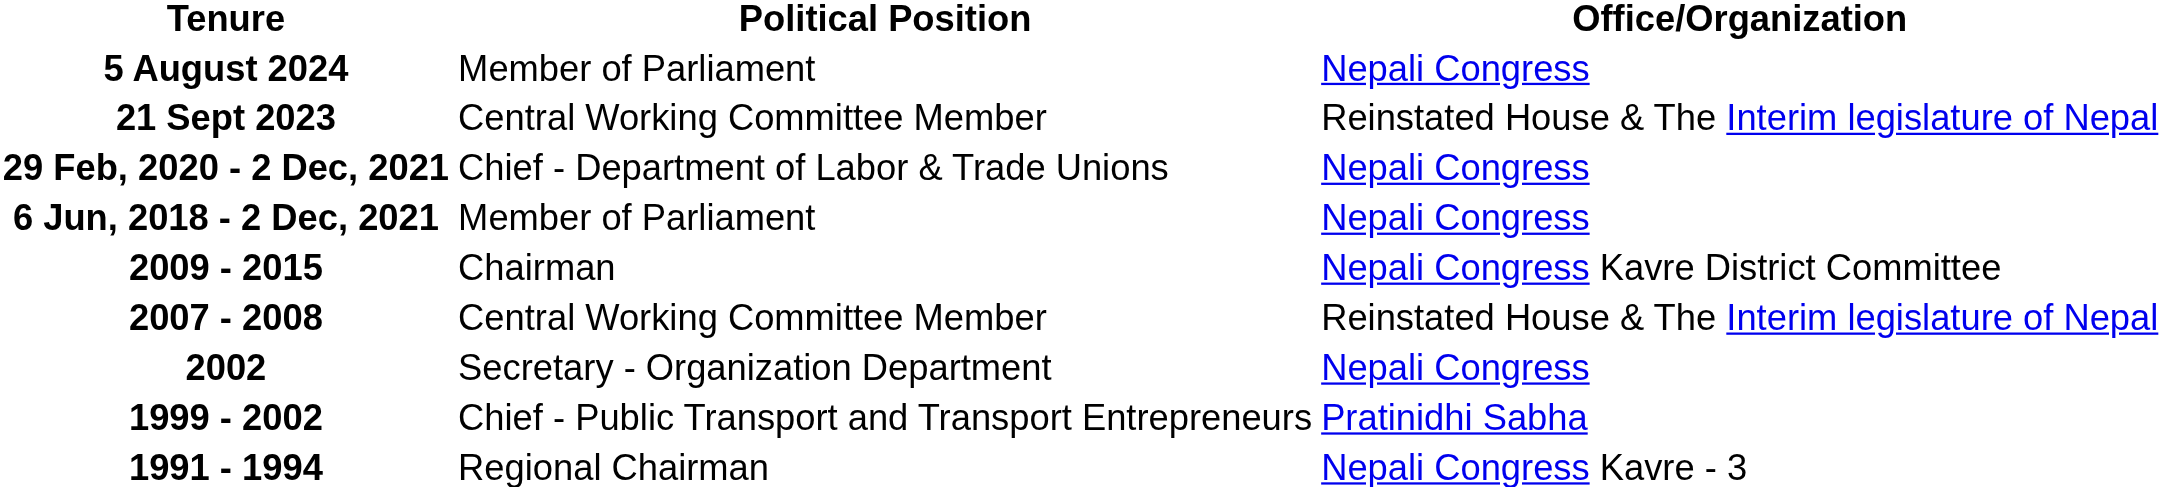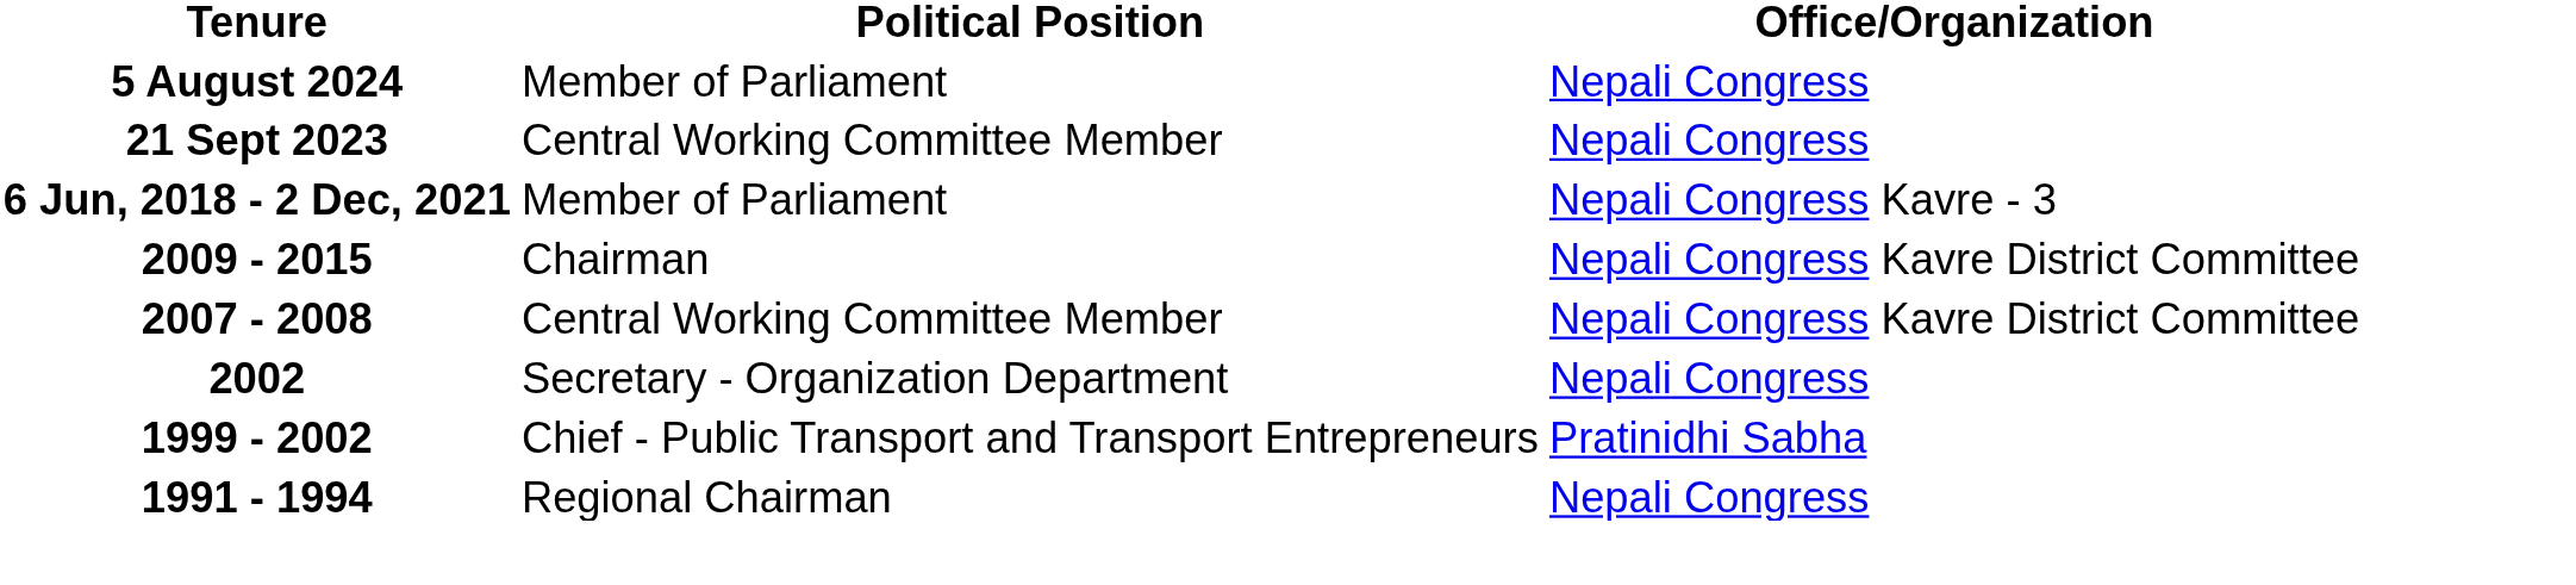21 Sept 2023 | Office/Organization: Reinstated House & The Interim legislature of Nepal -> Nepali Congress
- row: 29 Feb, 2020 - 2 Dec, 2021 | Chief - Department of Labor & Trade Unions | Nepali Congress
6 Jun, 2018 - 2 Dec, 2021 | Office/Organization: Nepali Congress -> Nepali Congress Kavre - 3
2007 - 2008 | Office/Organization: Reinstated House & The Interim legislature of Nepal -> Nepali Congress Kavre District Committee
1991 - 1994 | Office/Organization: Nepali Congress Kavre - 3 -> Nepali Congress
